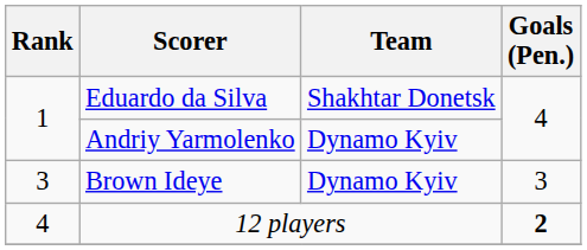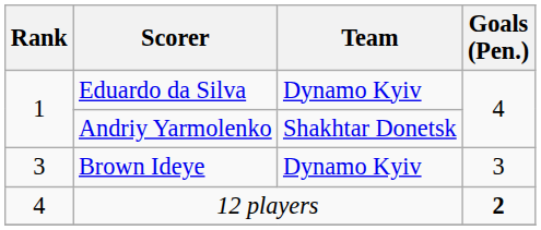Eduardo da Silva | Team: Shakhtar Donetsk -> Dynamo Kyiv
Andriy Yarmolenko | Team: Dynamo Kyiv -> Shakhtar Donetsk
